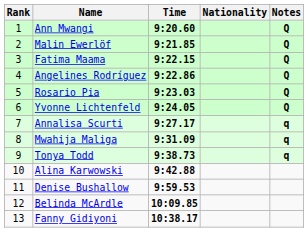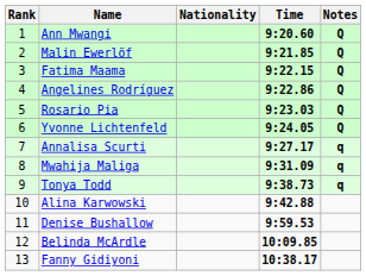columns swapped: Nationality <-> Time
